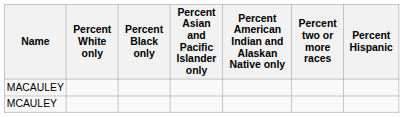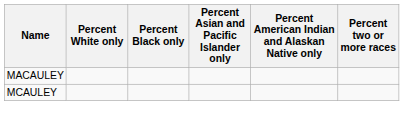- column: Percent Hispanic
